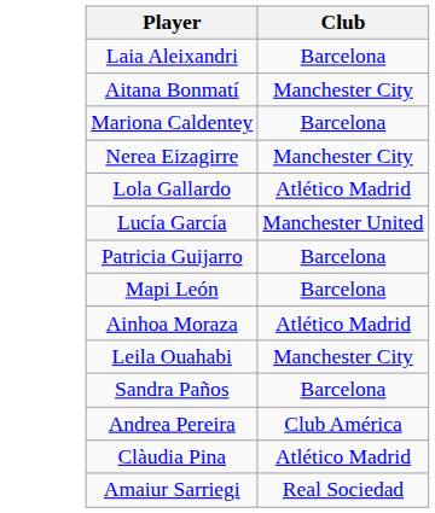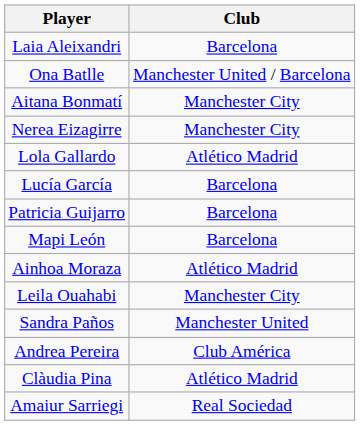+ row: Ona Batlle | Manchester United / Barcelona
- row: Mariona Caldentey | Barcelona
Lucía García | Club: Manchester United -> Barcelona
Sandra Paños | Club: Barcelona -> Manchester United
